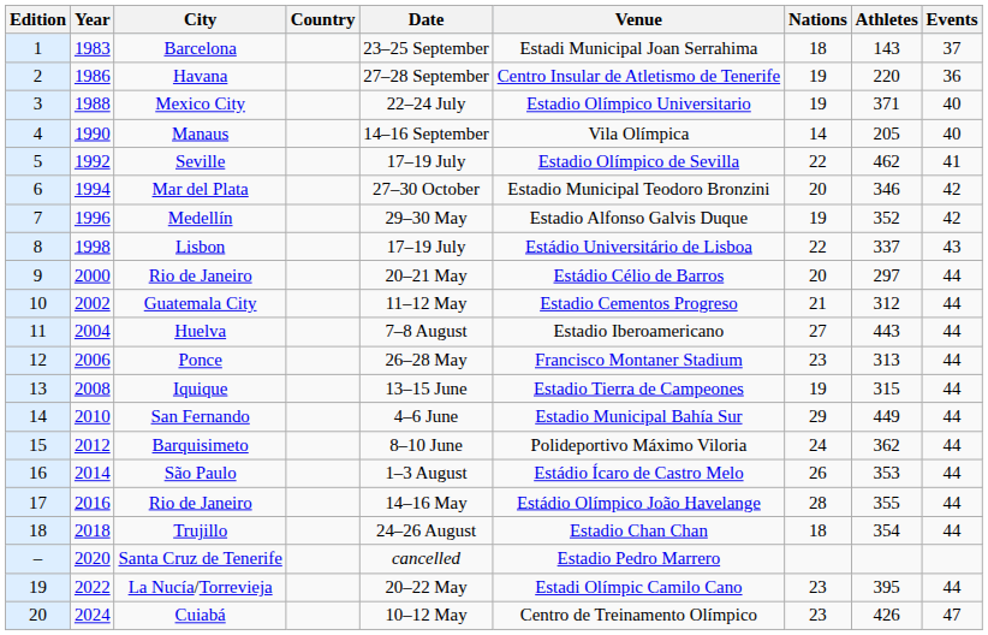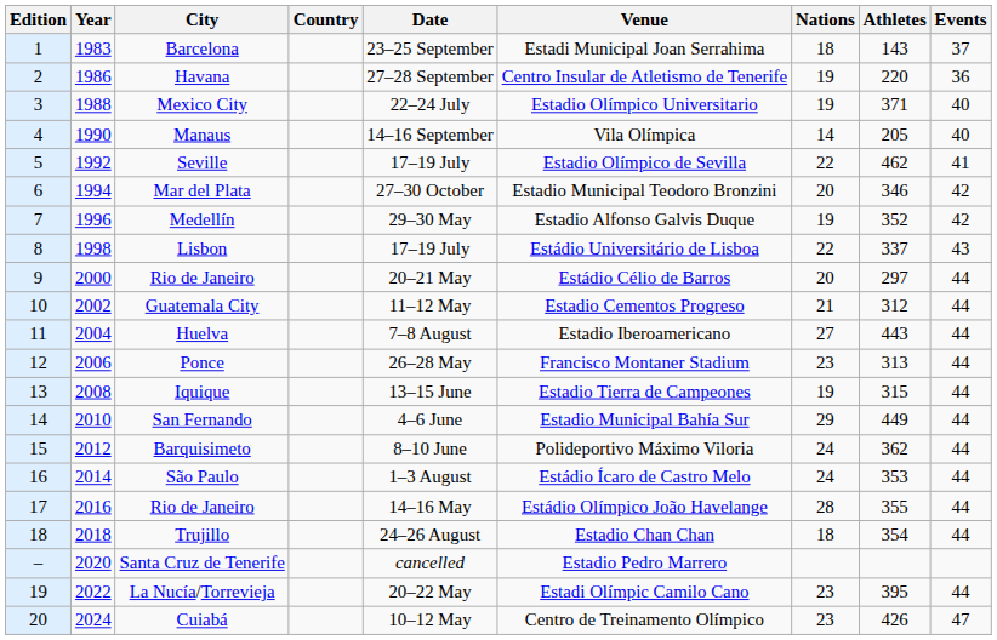São Paulo | Nations: 26 -> 24
